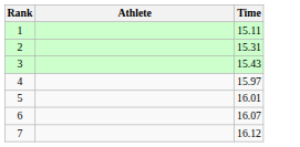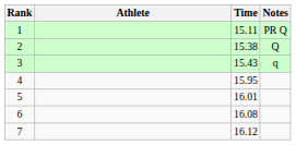+ column: Notes | PR Q | Q | q
2 | Time: 15.31 -> 15.38
4 | Time: 15.97 -> 15.95
6 | Time: 16.07 -> 16.08
